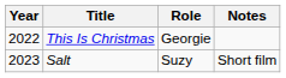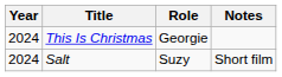This Is Christmas | Year: 2022 -> 2024
Salt | Year: 2023 -> 2024
